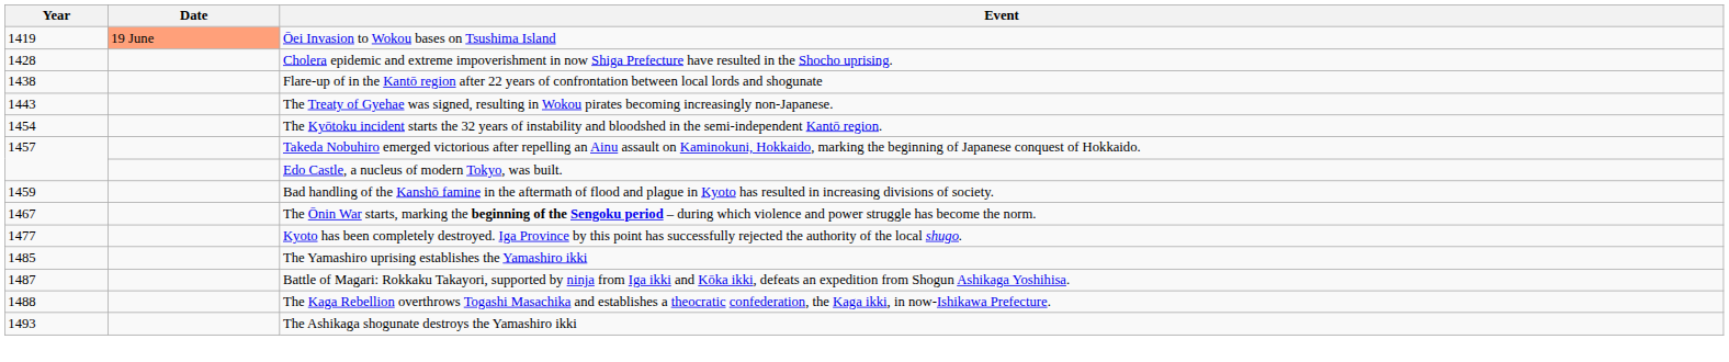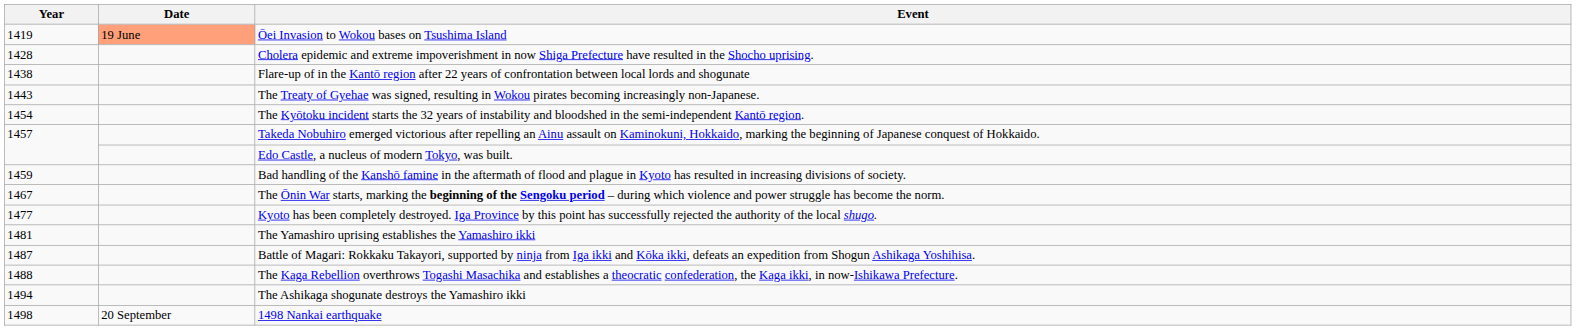The Yamashiro uprising establishes the Yamashiro ikki | Year: 1485 -> 1481
The Ashikaga shogunate destroys the Yamashiro ikki | Year: 1493 -> 1494
+ row: 1498 | 20 September | 1498 Nankai earthquake
